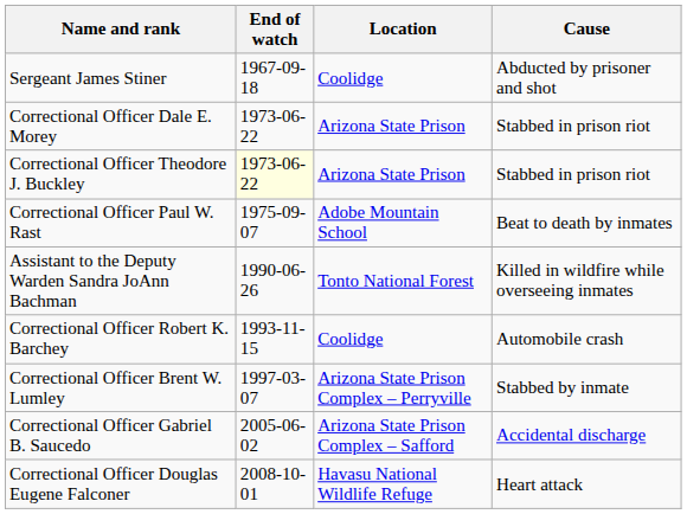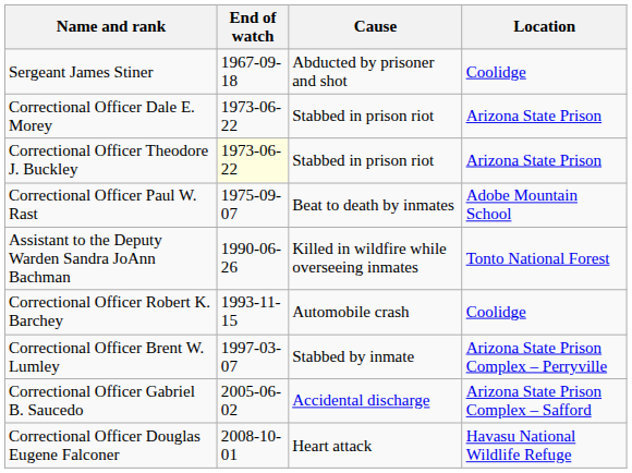columns swapped: Location <-> Cause
